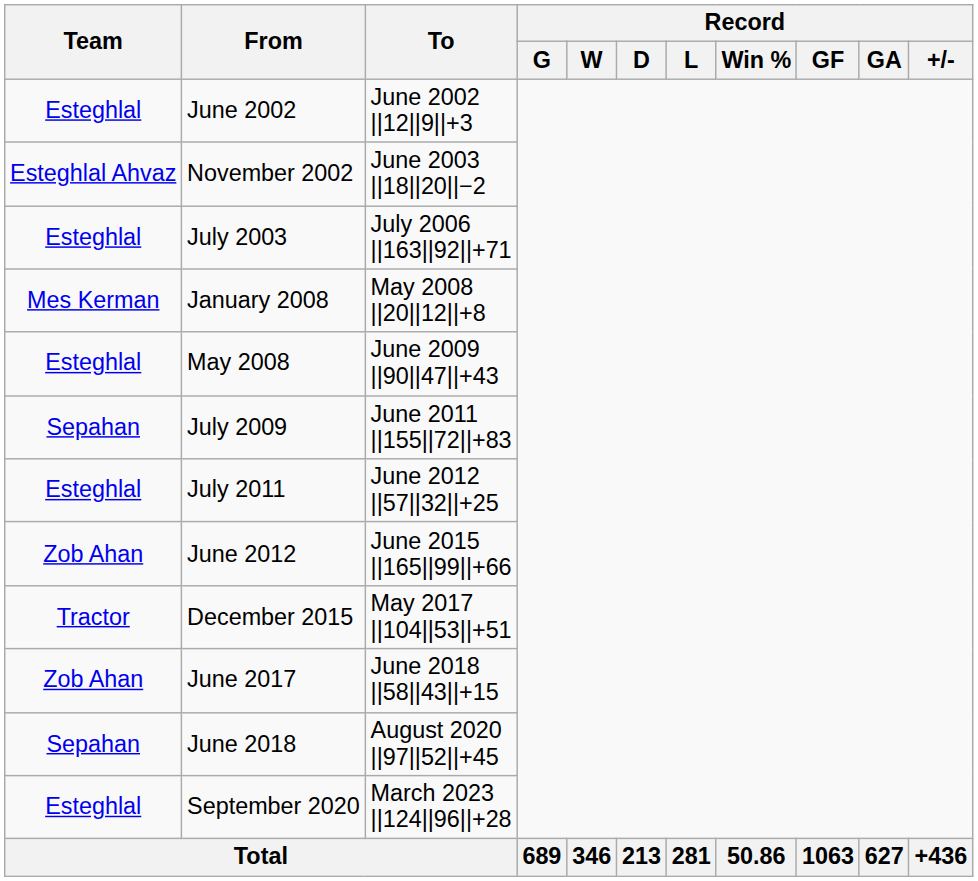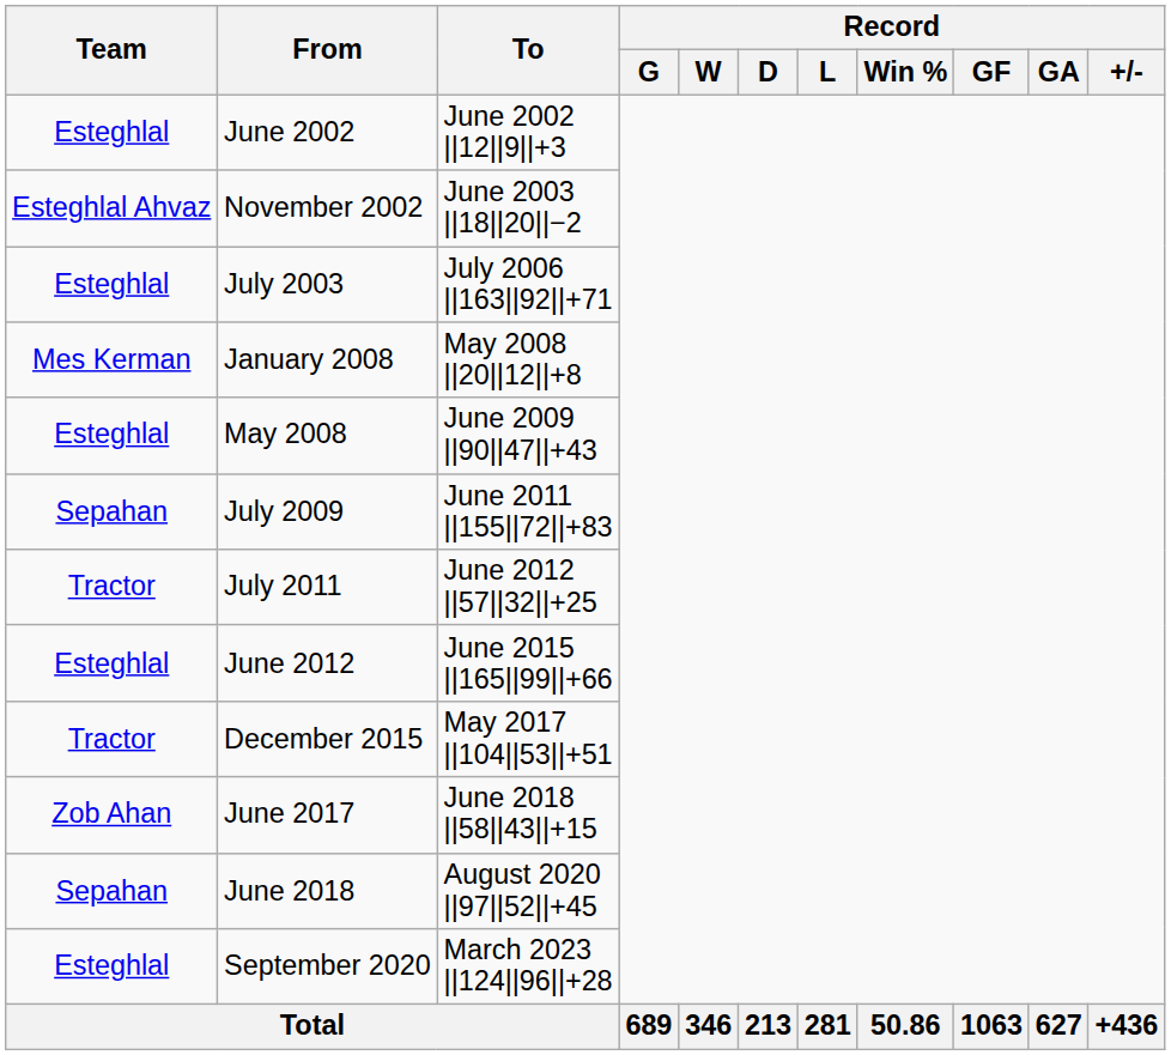July 2011 | Team: Esteghlal -> Tractor
June 2012 | Team: Zob Ahan -> Esteghlal
